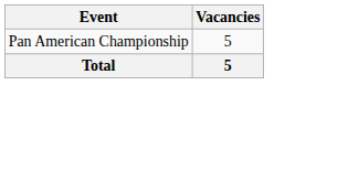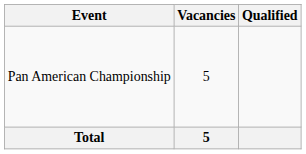+ column: Qualified
